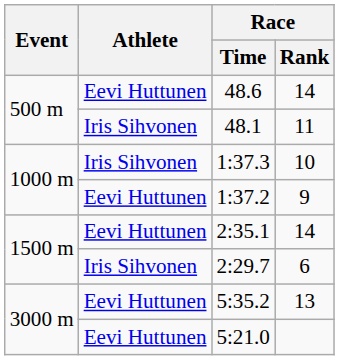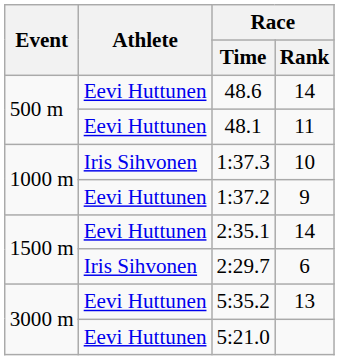48.1 | Athlete: Iris Sihvonen -> Eevi Huttunen
